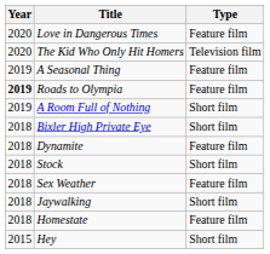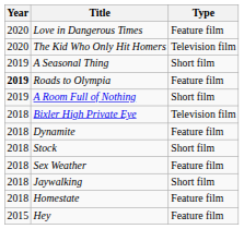A Seasonal Thing | Type: Feature film -> Short film
Bixler High Private Eye | Type: Short film -> Television film
Hey | Type: Short film -> Feature film
